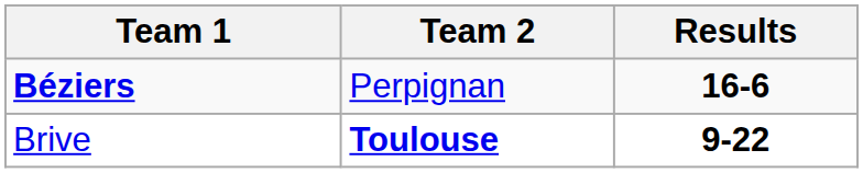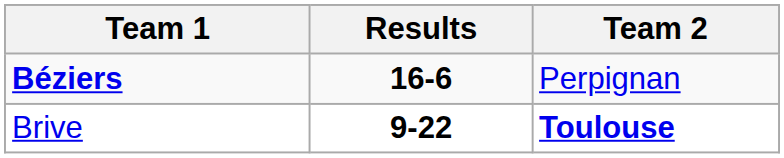columns swapped: Team 2 <-> Results
